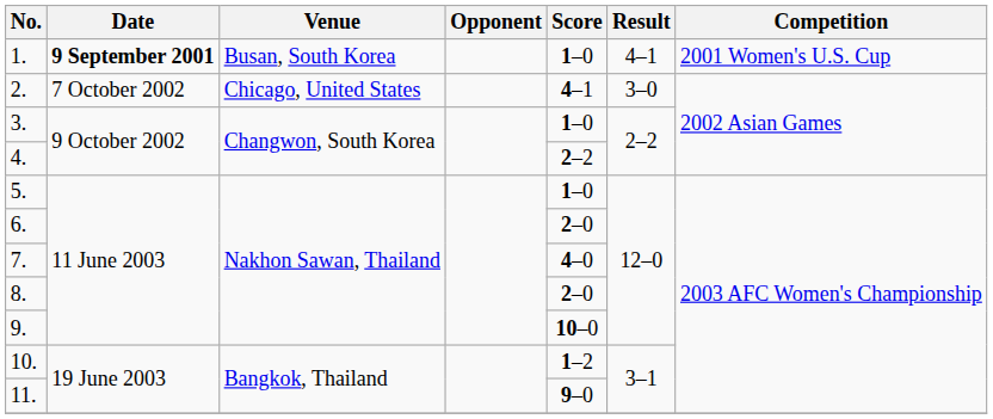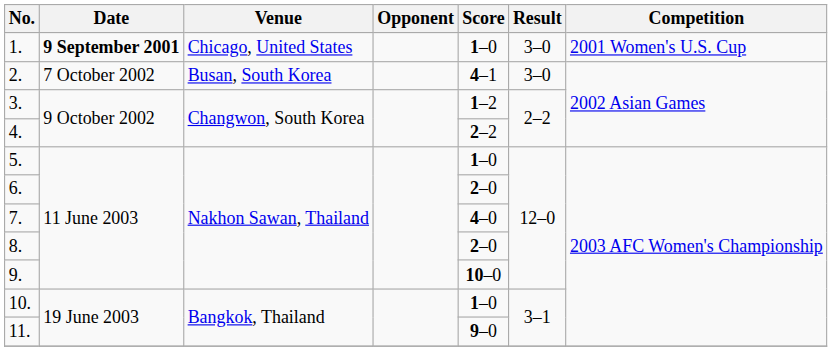1. | Venue: Busan, South Korea -> Chicago, United States
1. | Result: 4–1 -> 3–0
2. | Venue: Chicago, United States -> Busan, South Korea
3. | Score: 1–0 -> 1–2
10. | Score: 1–2 -> 1–0
